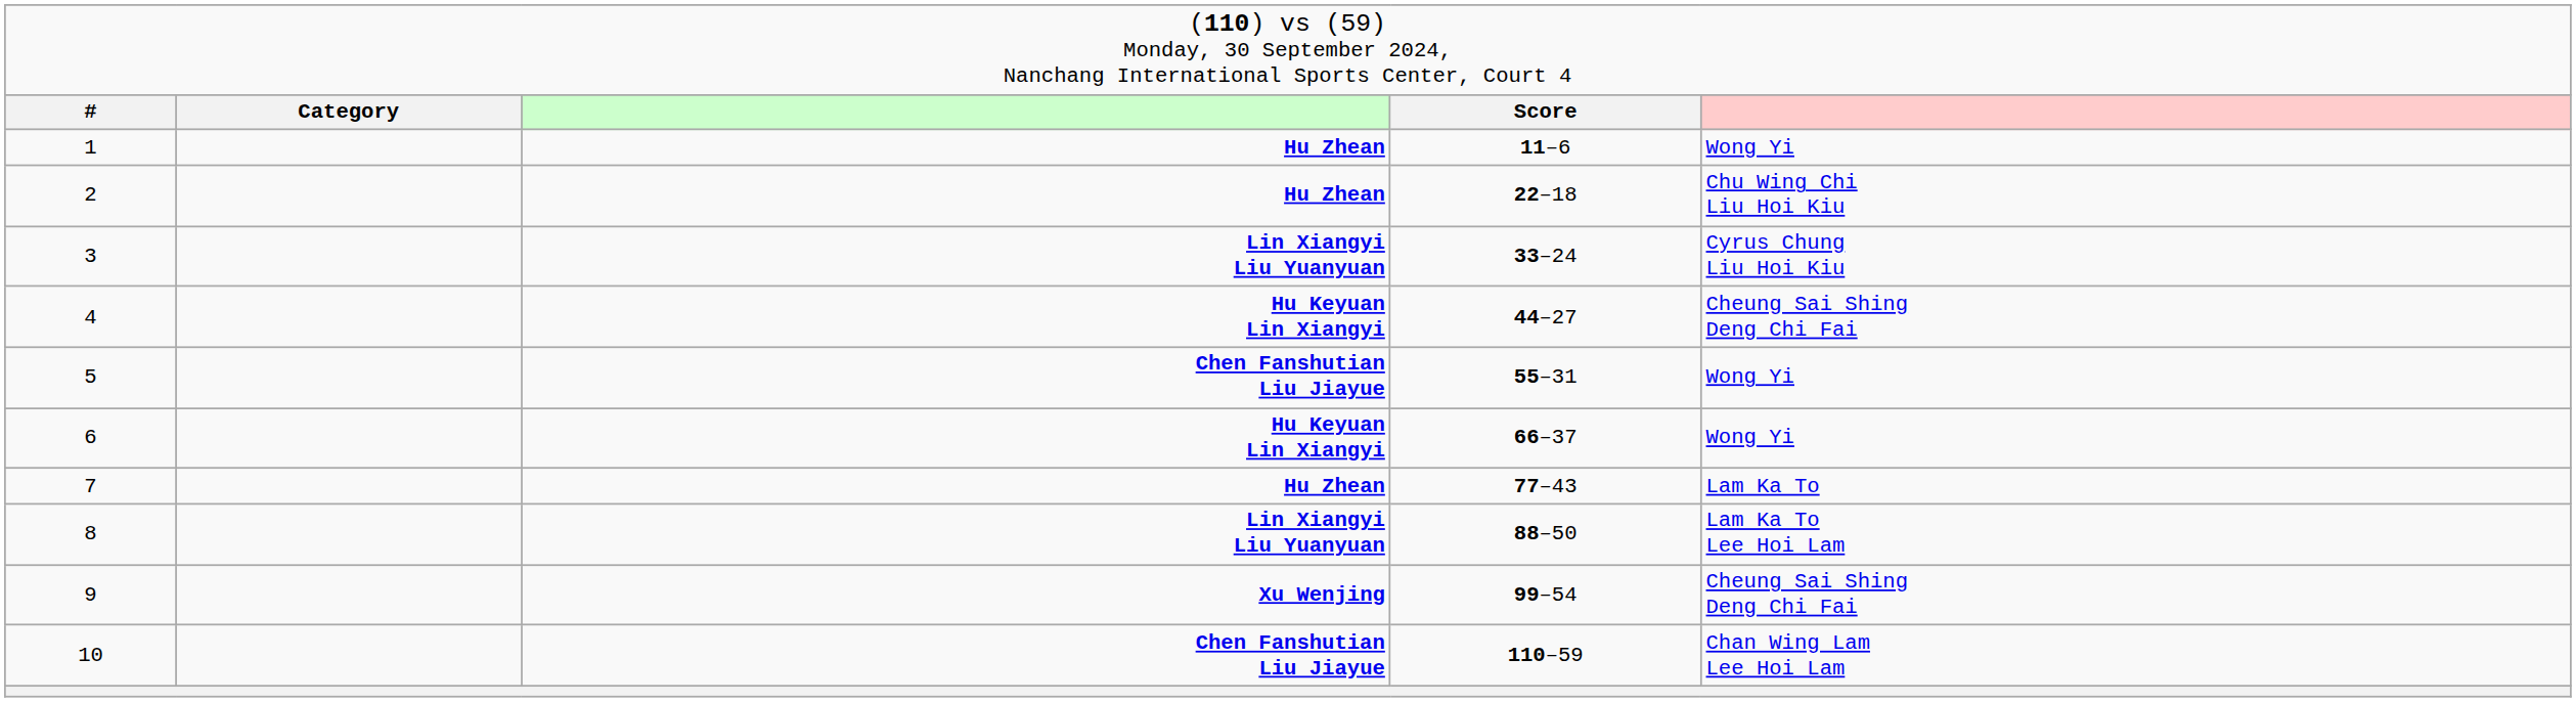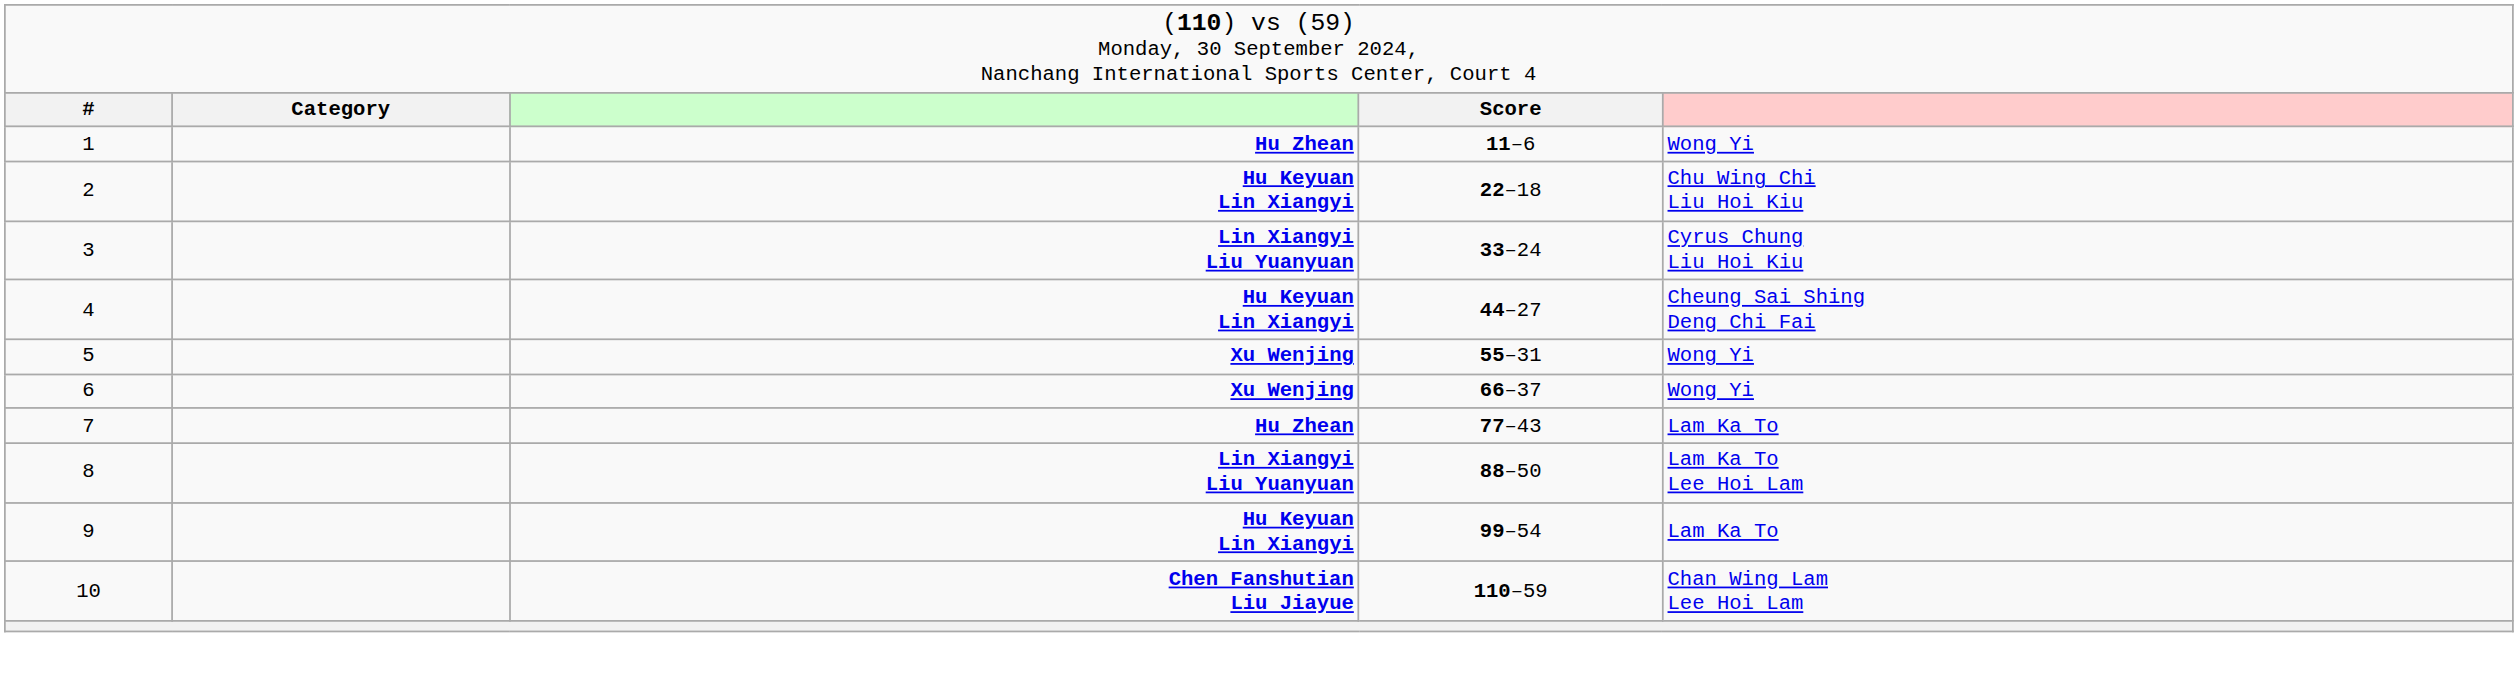2 | column 3: Hu Zhean -> Hu Keyuan Lin Xiangyi
5 | column 3: Chen Fanshutian Liu Jiayue -> Xu Wenjing
6 | column 3: Hu Keyuan Lin Xiangyi -> Xu Wenjing
9 | column 3: Xu Wenjing -> Hu Keyuan Lin Xiangyi
9 | column 5: Cheung Sai Shing Deng Chi Fai -> Lam Ka To
